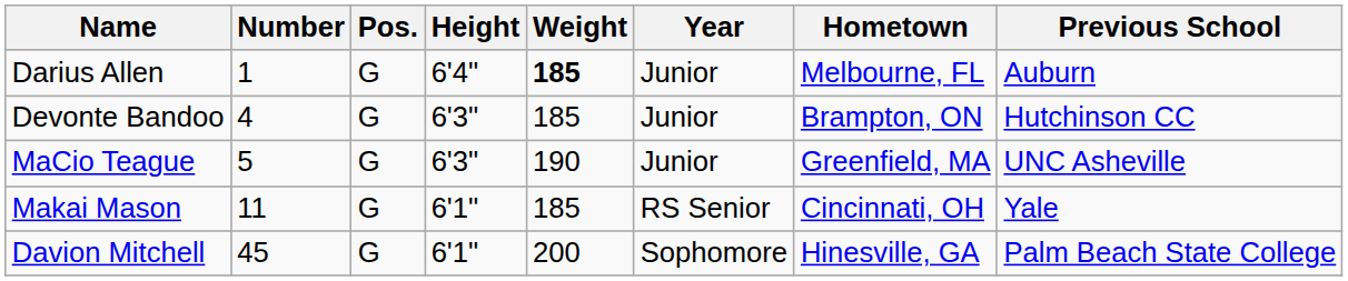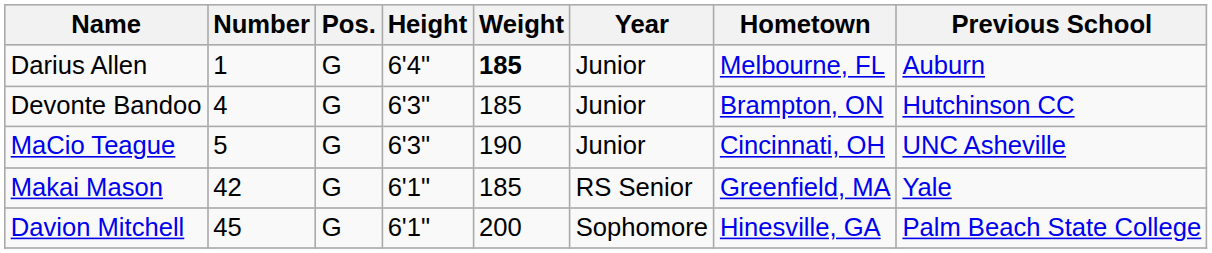MaCio Teague | Hometown: Greenfield, MA -> Cincinnati, OH
Makai Mason | Number: 11 -> 42
Makai Mason | Hometown: Cincinnati, OH -> Greenfield, MA
